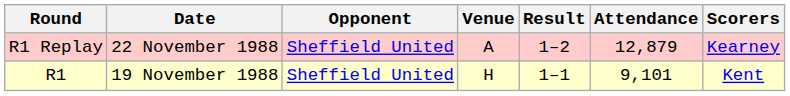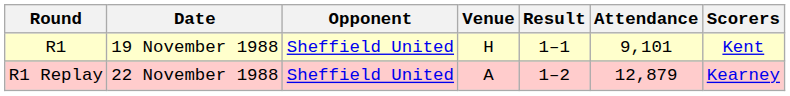rows swapped: R1 <-> R1 Replay
